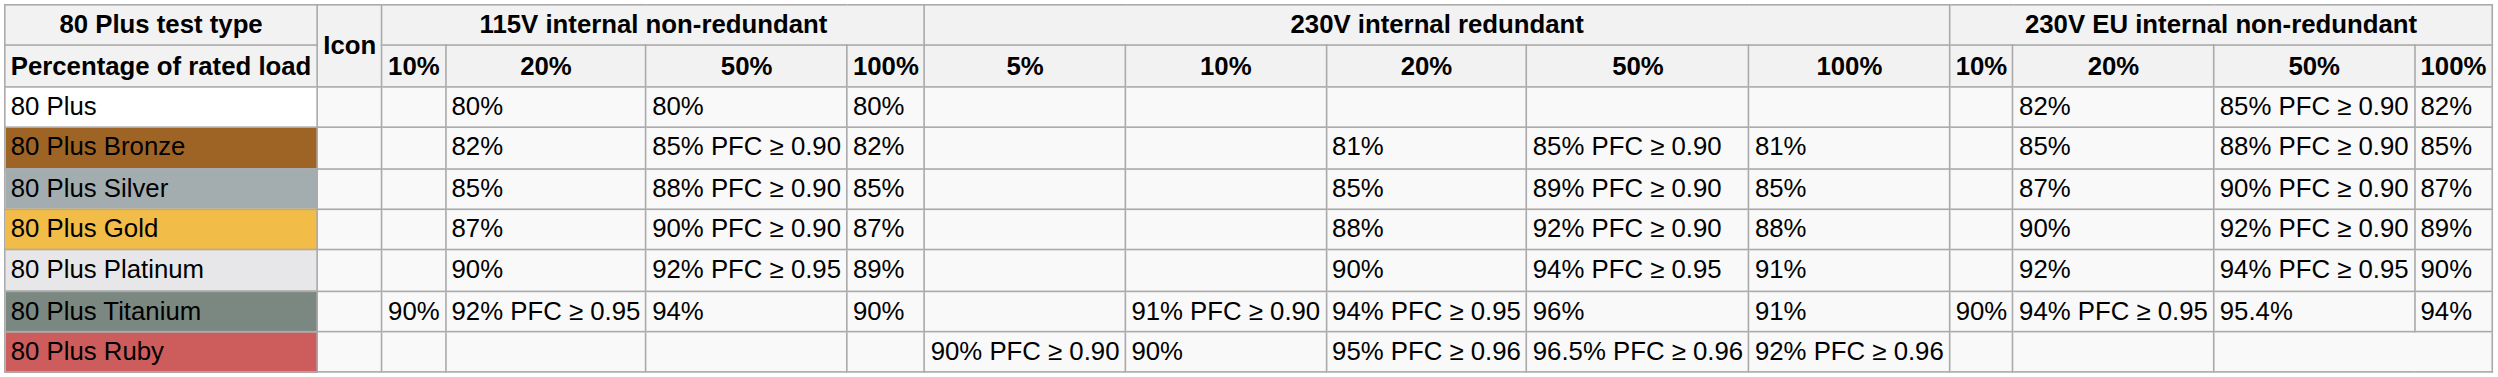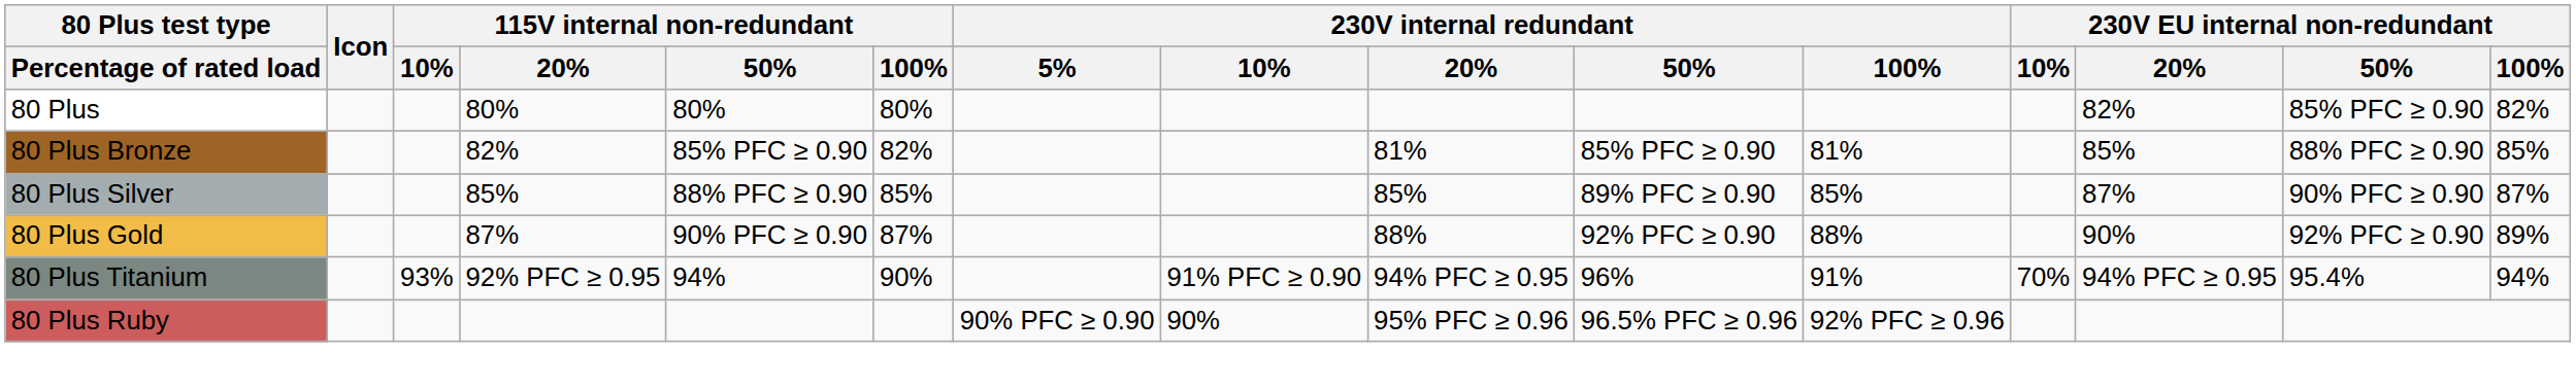- row: 80 Plus Platinum | 90% | 92% PFC ≥ 0.95 | 89% | 90% | 94% PFC ≥ 0.95 | 91% | 92% | 94% PFC ≥ 0.95 | 90%
80 Plus Titanium | 115V internal non-redundant / 10%: 90% -> 93%
80 Plus Titanium | 230V EU internal non-redundant / 10%: 90% -> 70%
